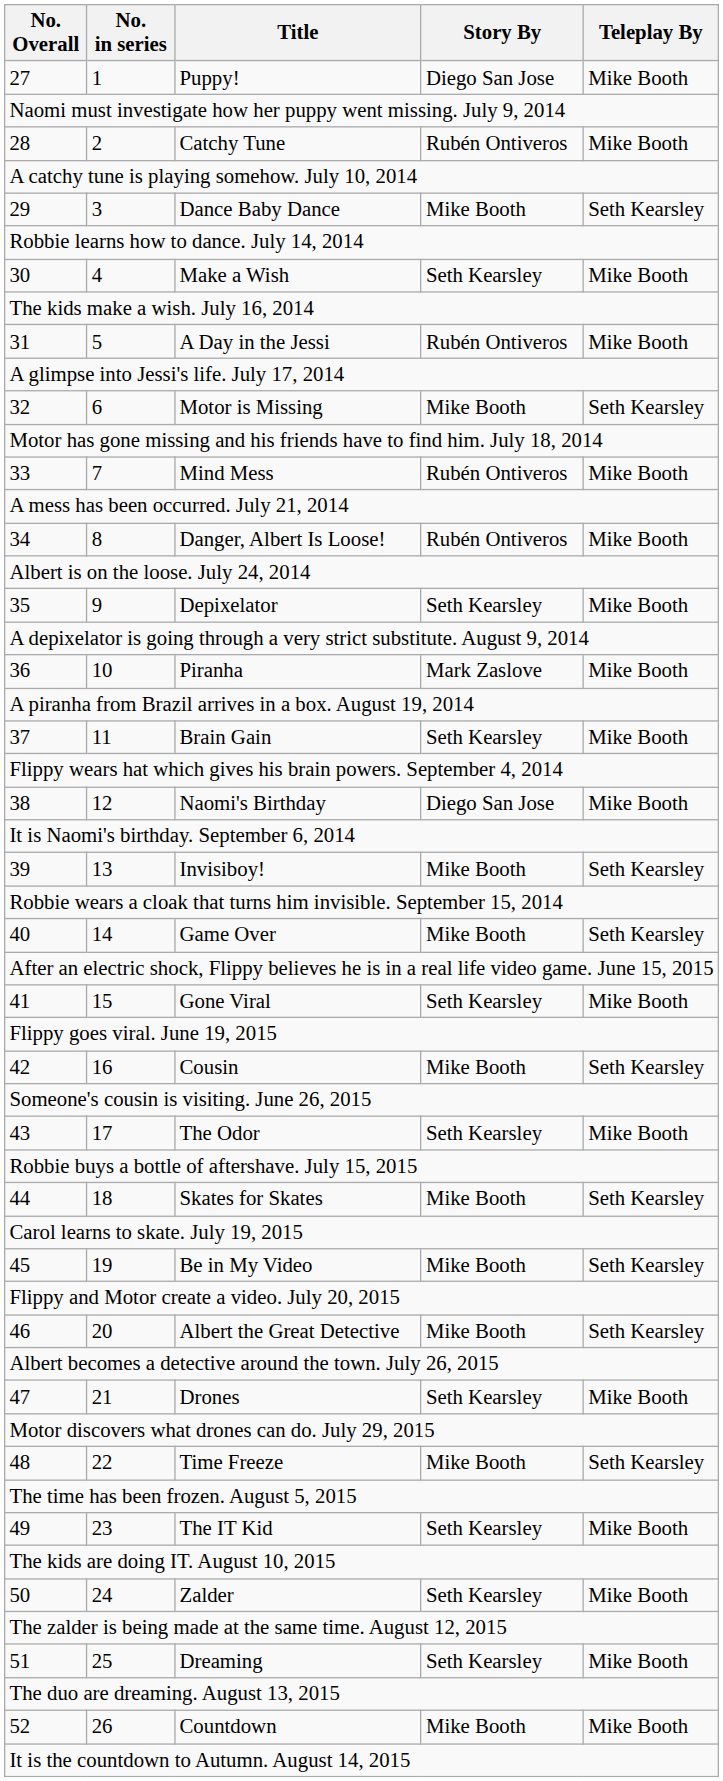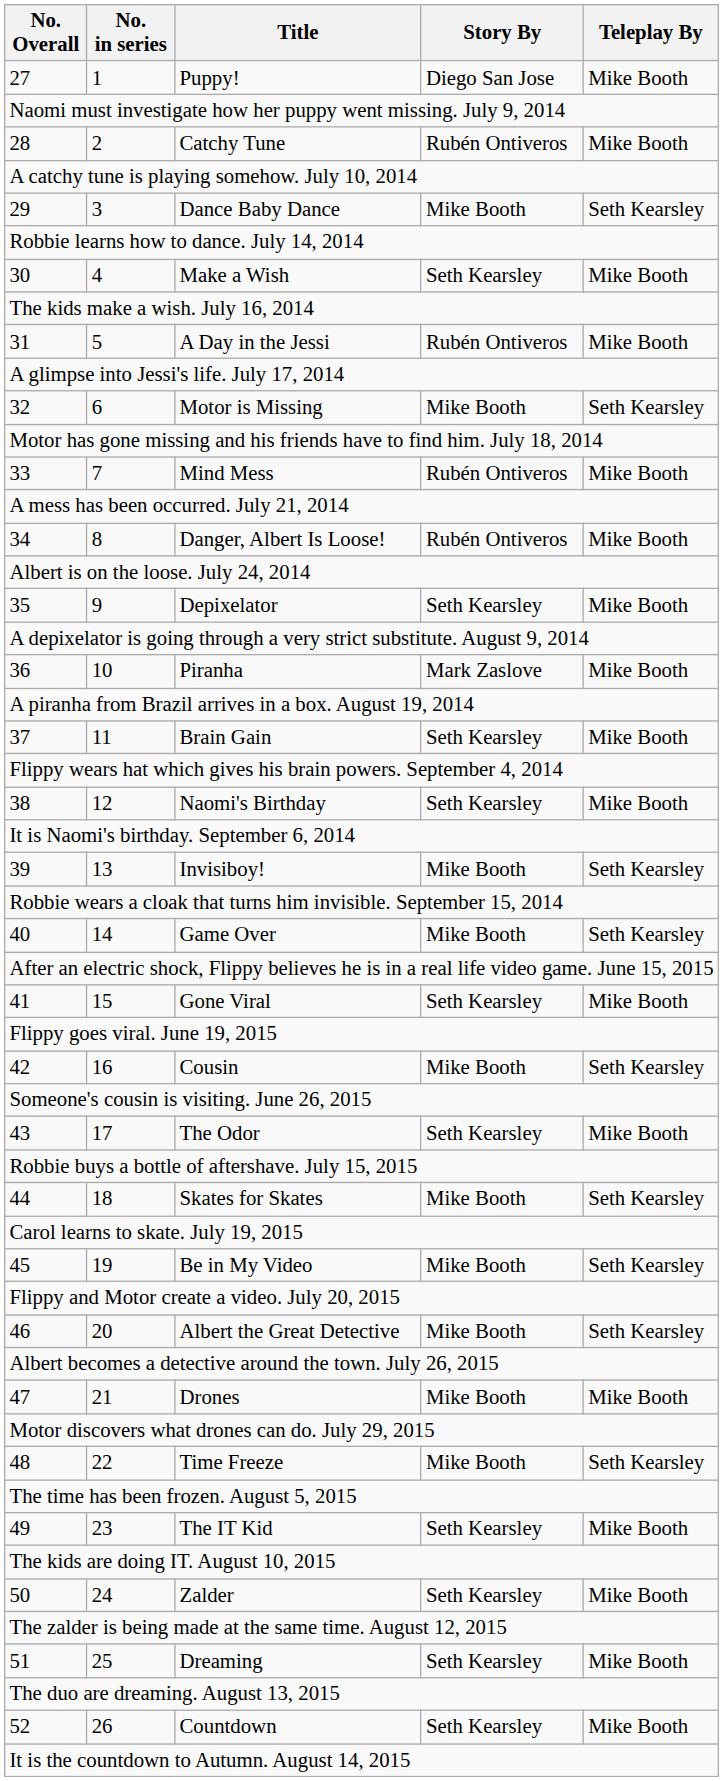38 | Story By: Diego San Jose -> Seth Kearsley
47 | Story By: Seth Kearsley -> Mike Booth
52 | Story By: Mike Booth -> Seth Kearsley
